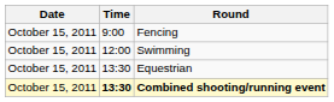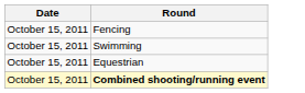- column: Time | 9:00 | 12:00 | 13:30 | 13:30
